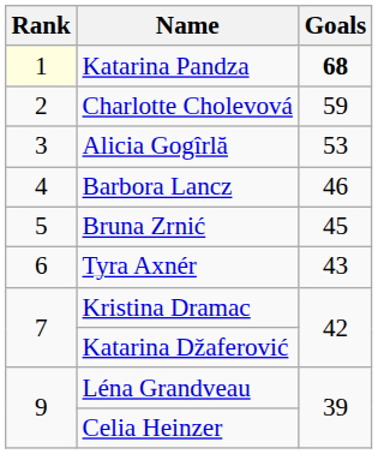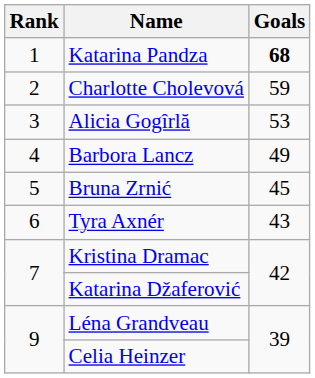Katarina Pandza | Rank: lightyellow background -> no background
Barbora Lancz | Goals: 46 -> 49
